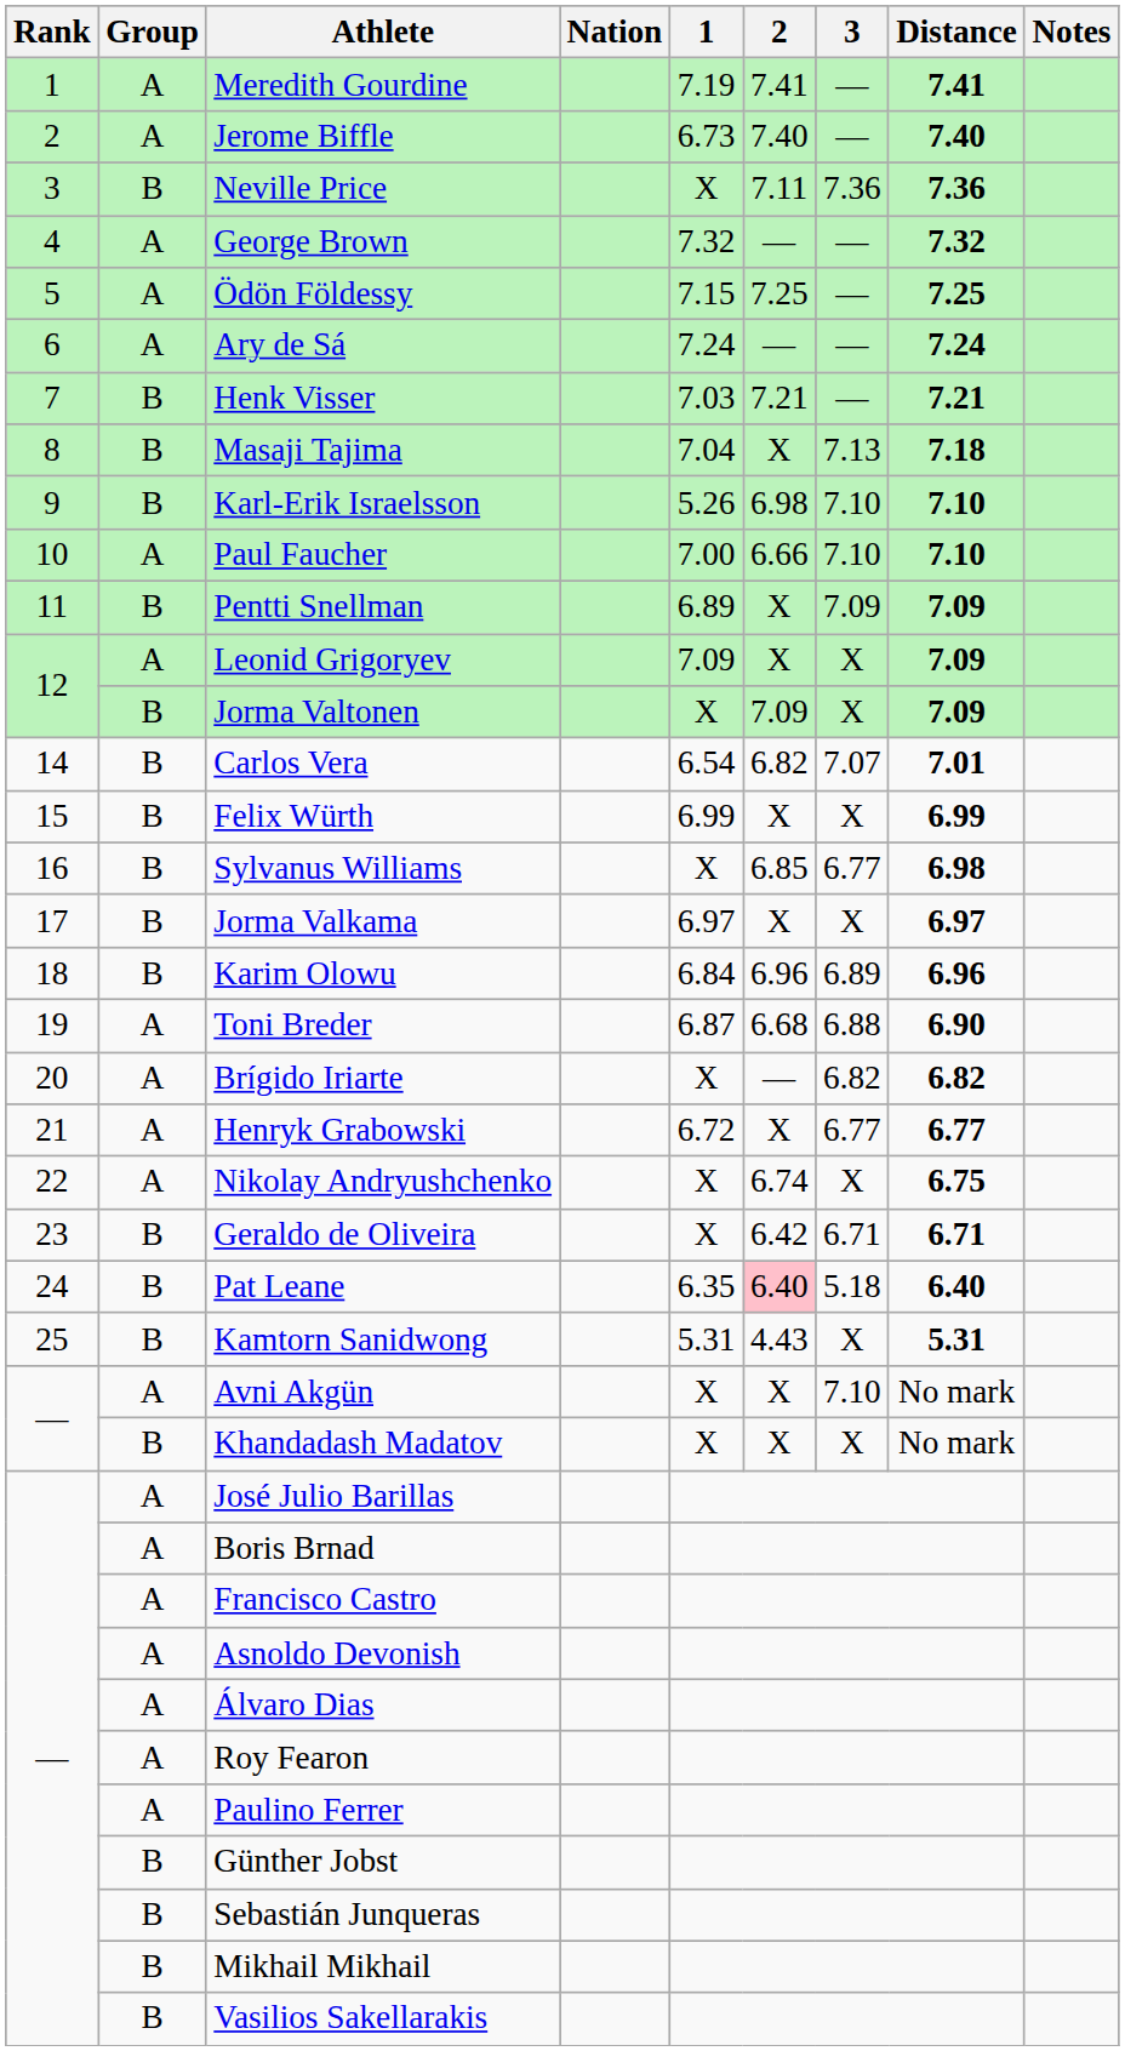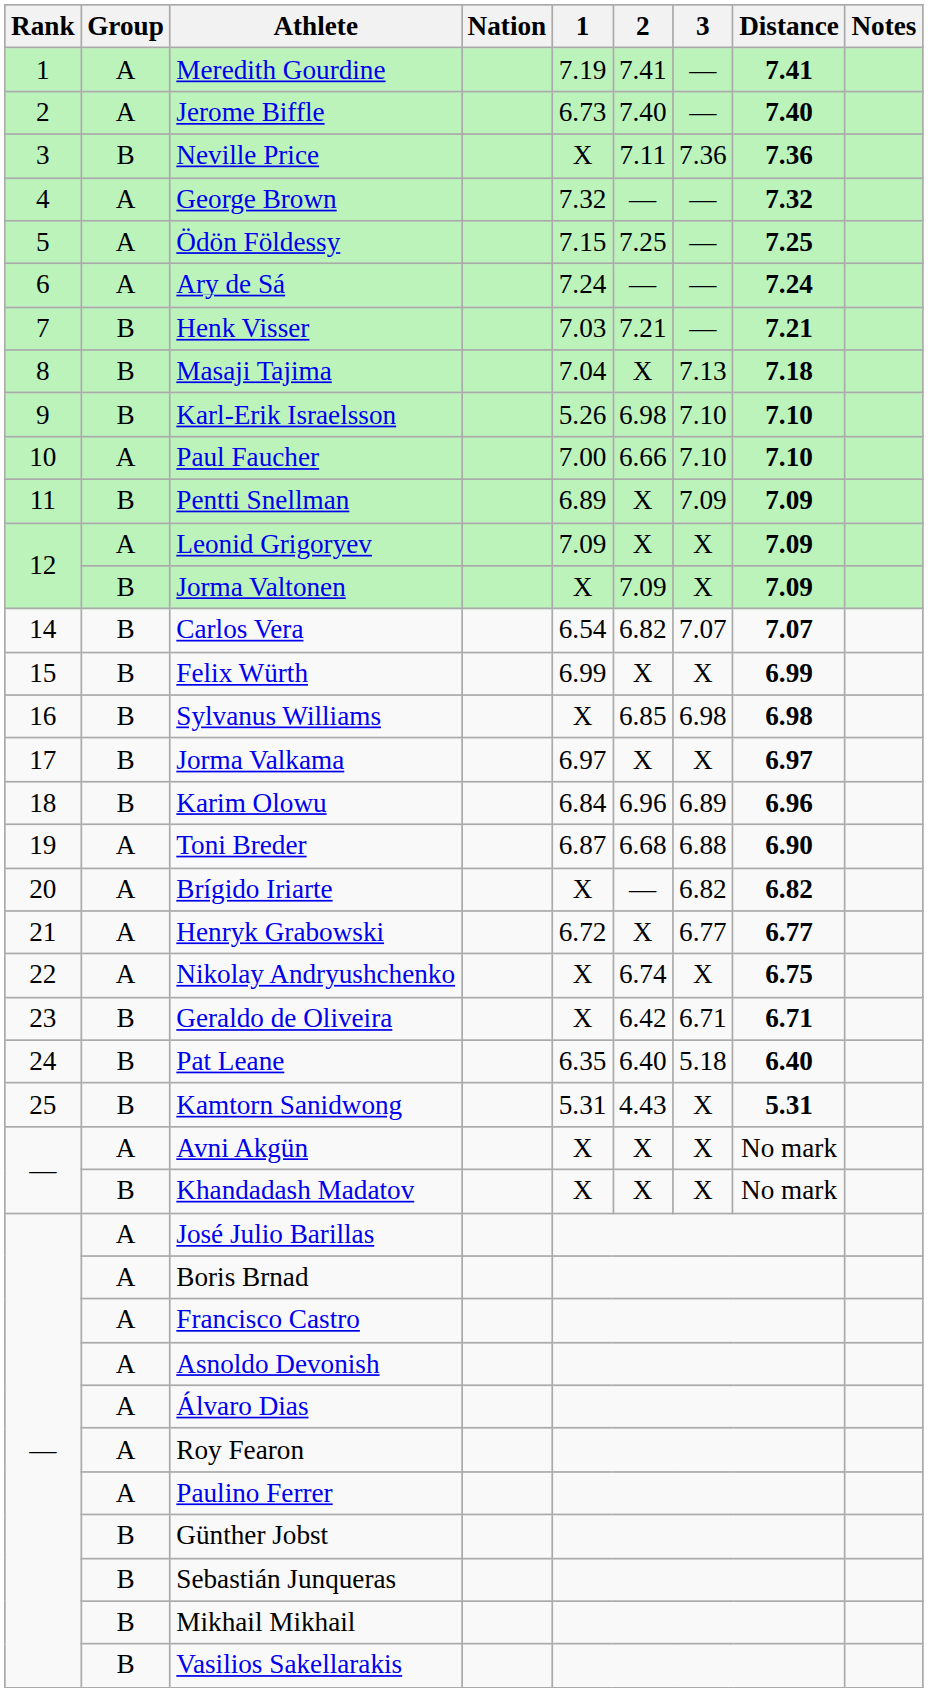Carlos Vera | Distance: 7.01 -> 7.07
Sylvanus Williams | 3: 6.77 -> 6.98
Pat Leane | 2: pink background -> no background
Avni Akgün | 3: 7.10 -> X
